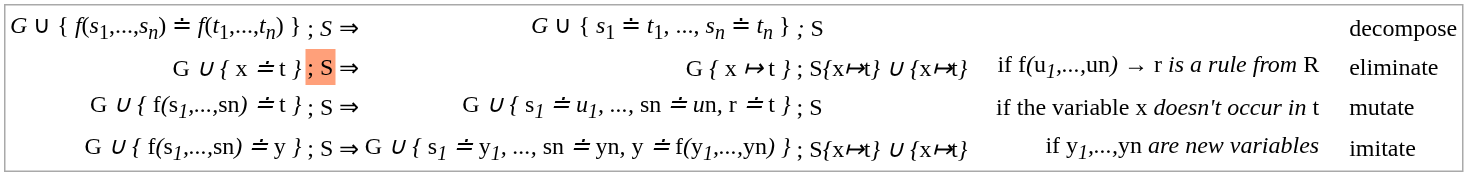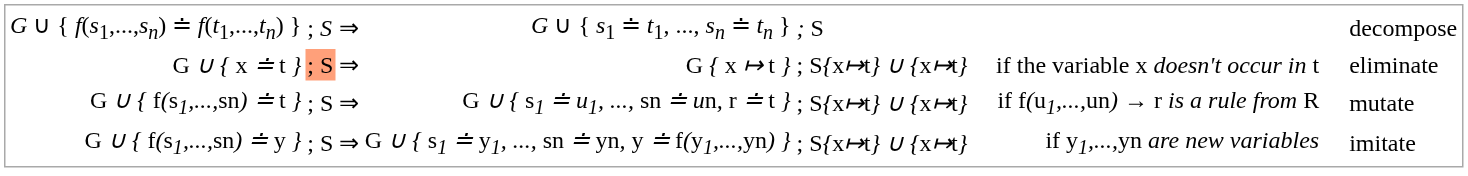G ∪ { x ≐ t } | column 6: if f(u1,...,un) → r is a rule from R -> if the variable x doesn't occur in t
G ∪ { f(s1,...,sn) ≐ t } | column 5: ; S -> ; S{x↦t} ∪ {x↦t}
G ∪ { f(s1,...,sn) ≐ t } | column 6: if the variable x doesn't occur in t -> if f(u1,...,un) → r is a rule from R
